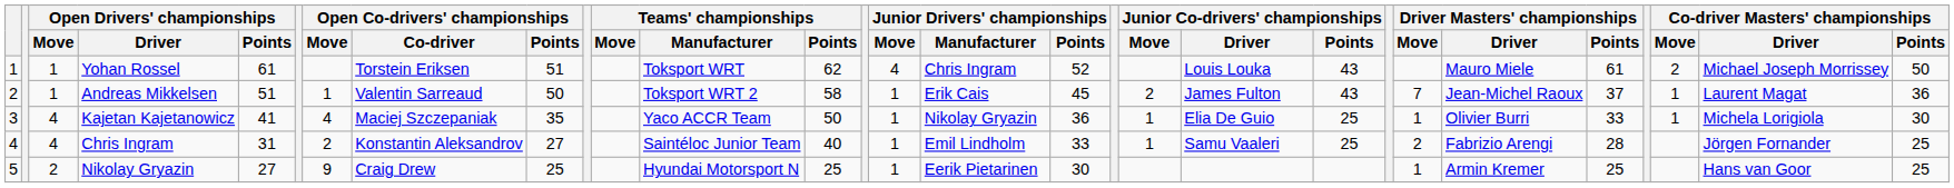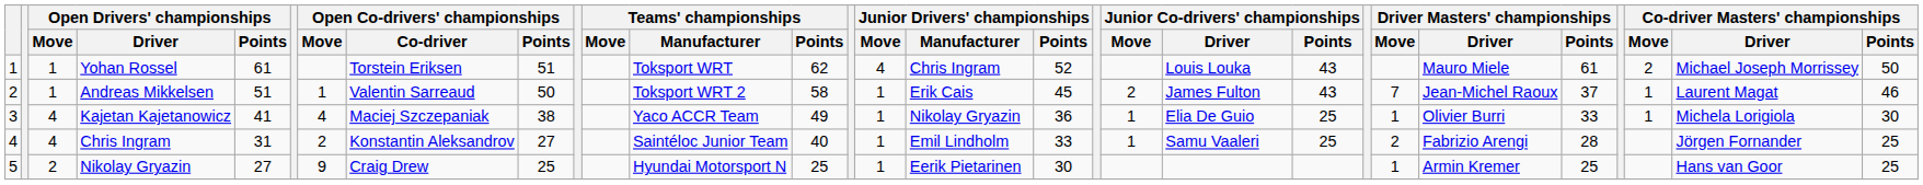Andreas Mikkelsen | Co-driver Masters' championships / Points: 36 -> 46
Kajetan Kajetanowicz | Open Co-drivers' championships / Points: 35 -> 38
Kajetan Kajetanowicz | Teams' championships / Points: 50 -> 49
